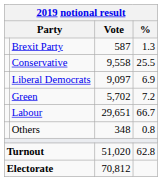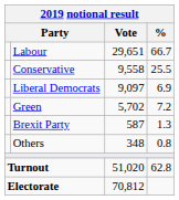rows swapped: Labour <-> Brexit Party
